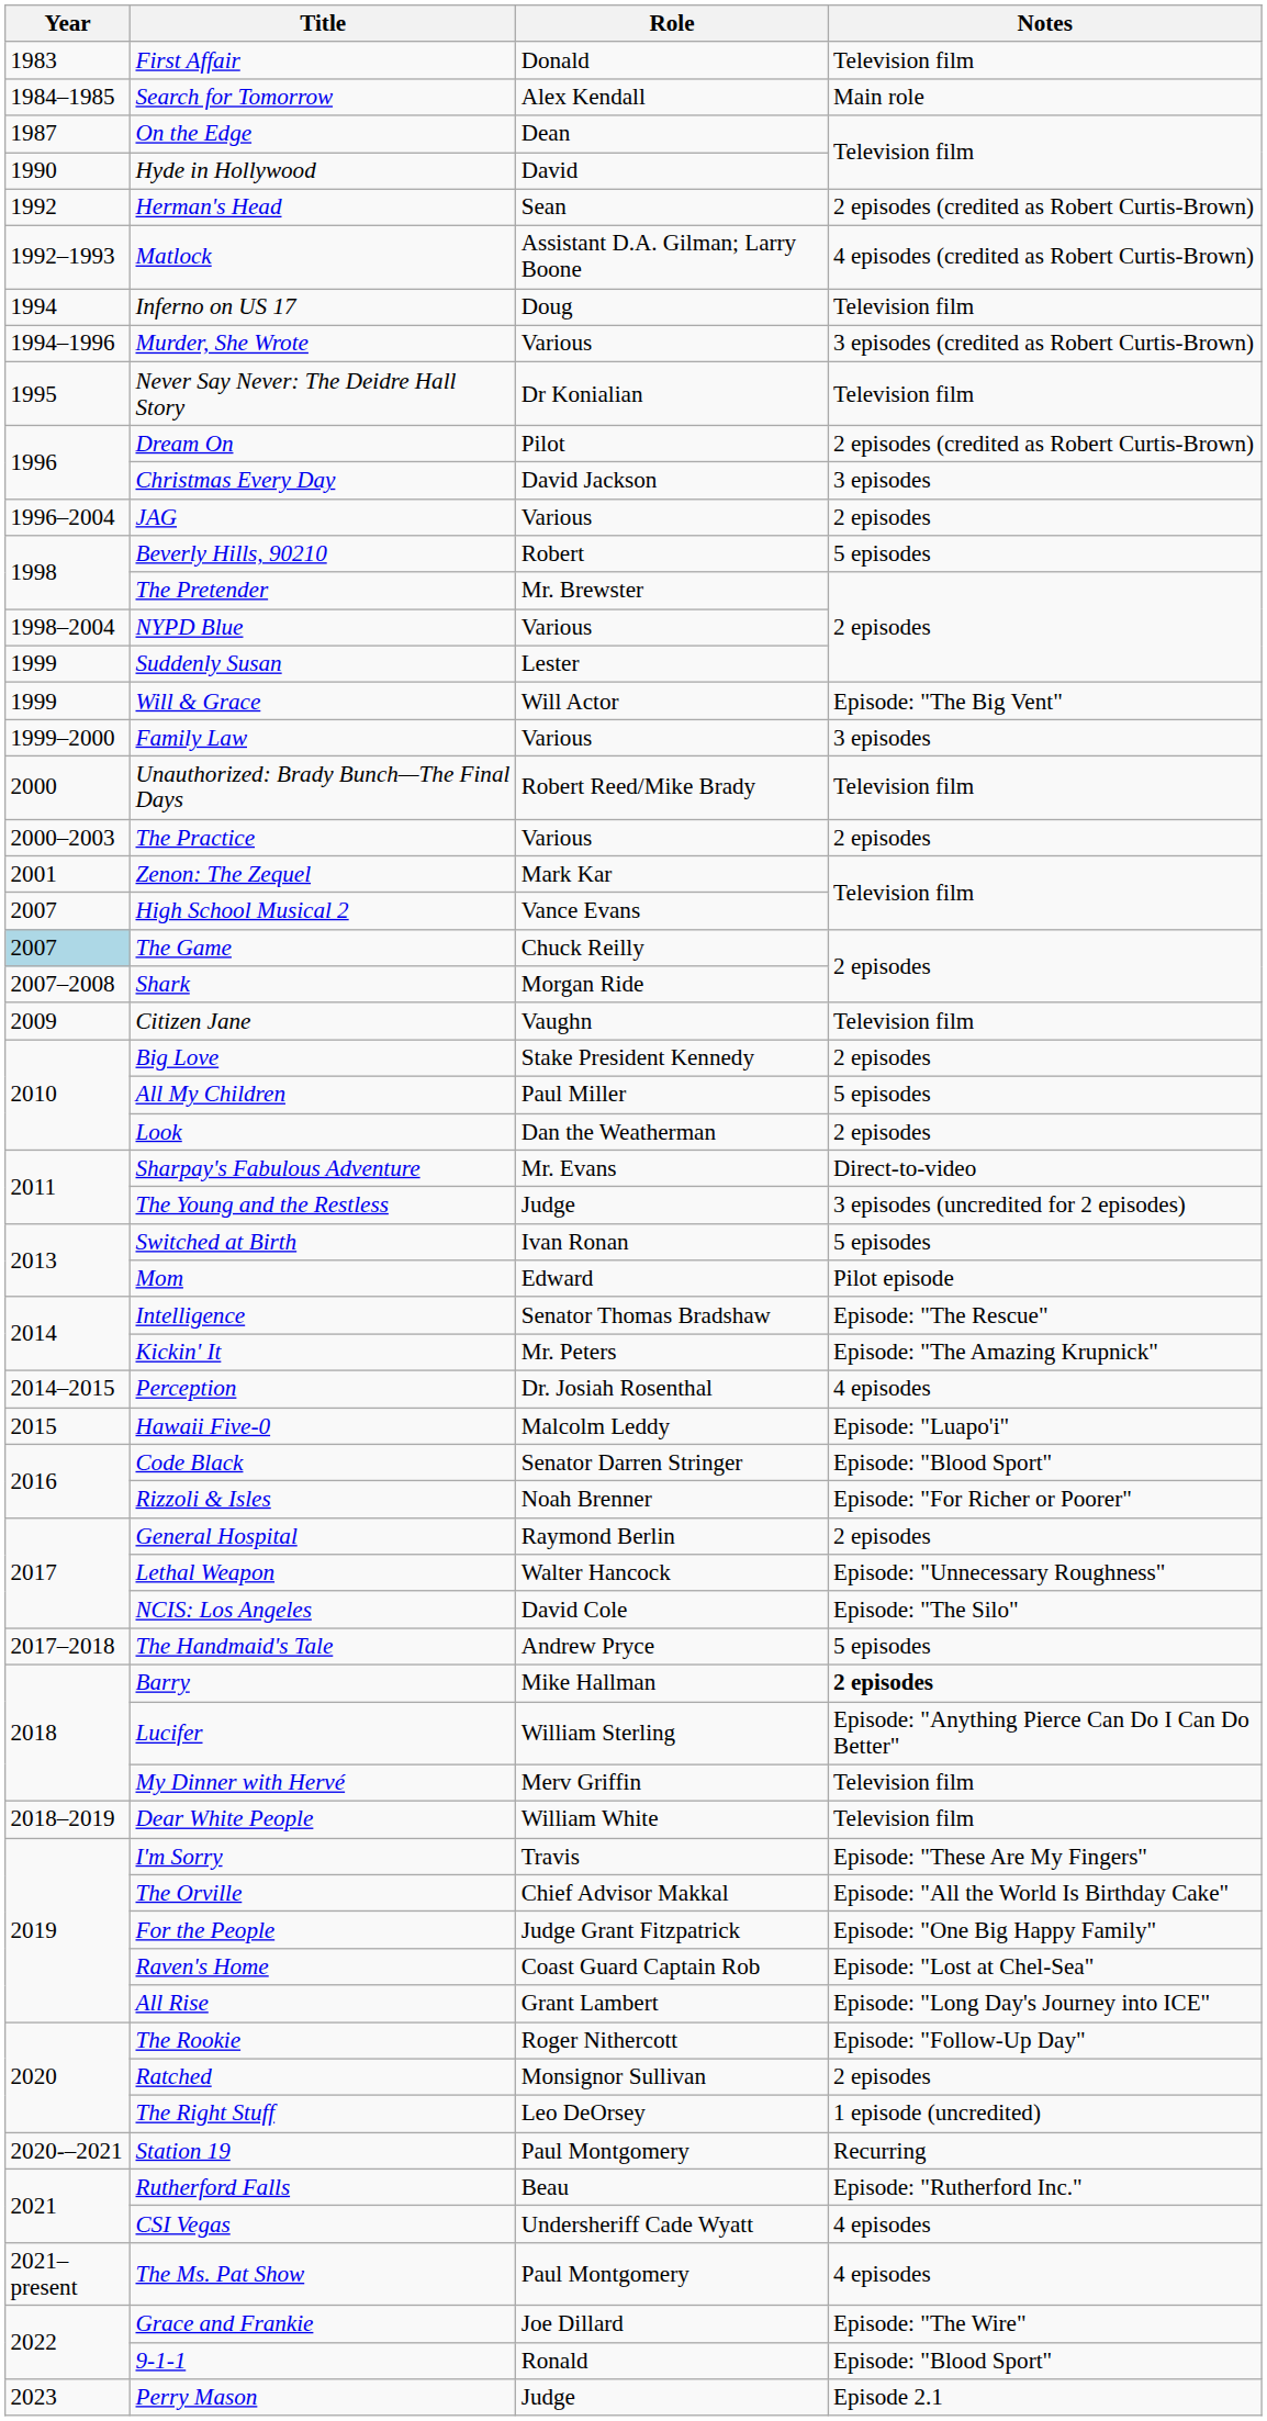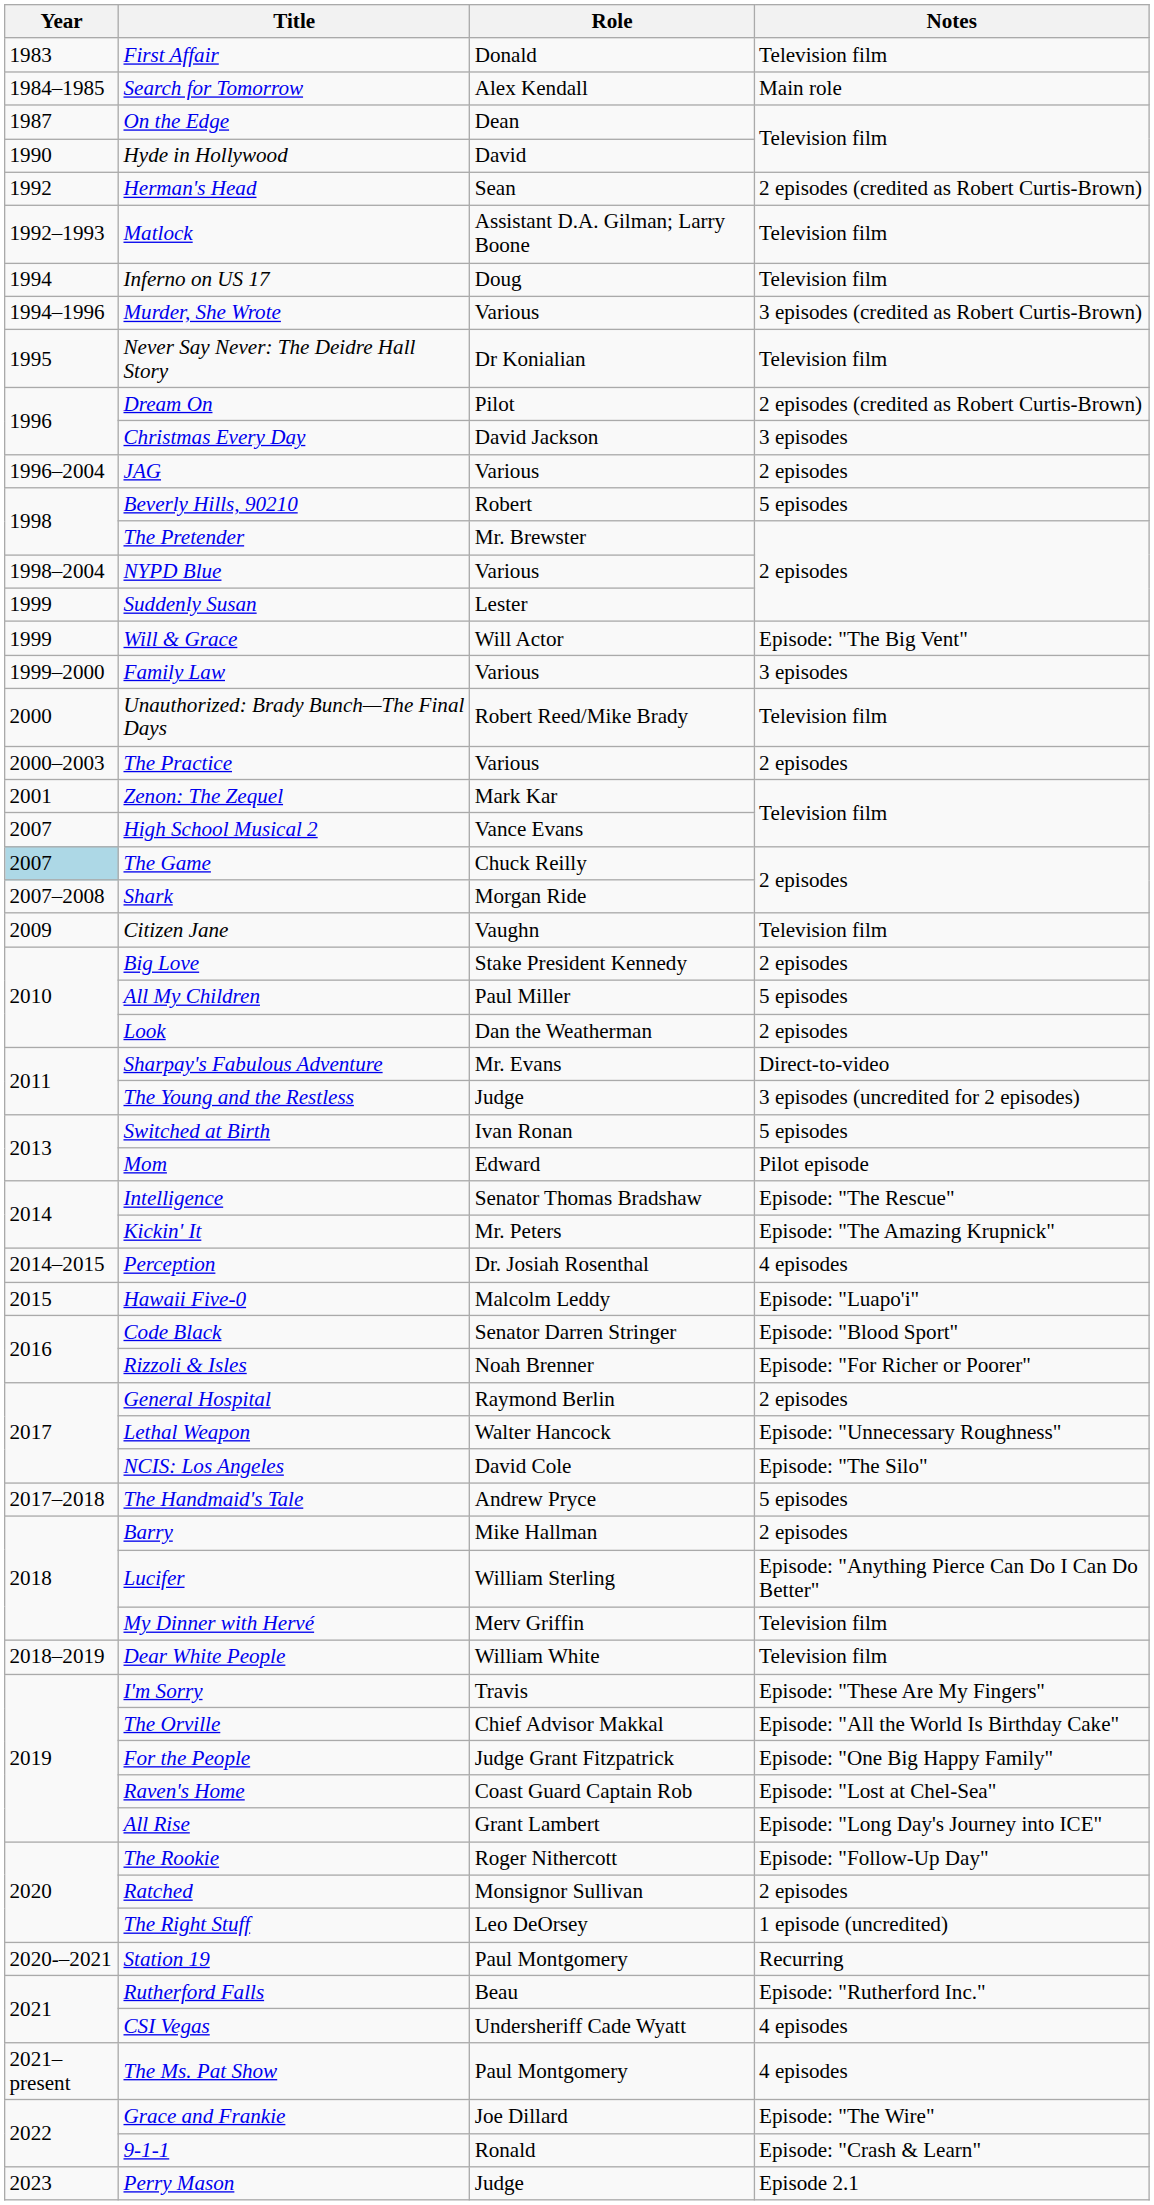Matlock | Notes: 4 episodes (credited as Robert Curtis-Brown) -> Television film
Barry | Notes: bold -> normal
9-1-1 | Notes: Episode: "Blood Sport" -> Episode: "Crash & Learn"
